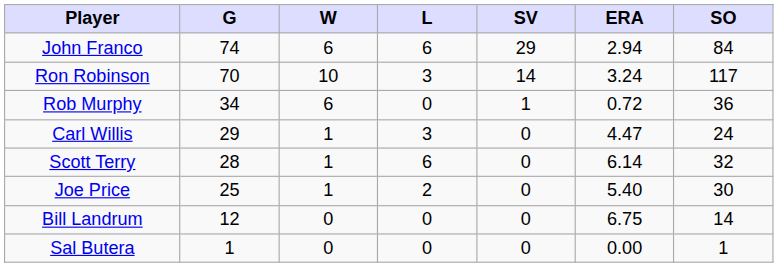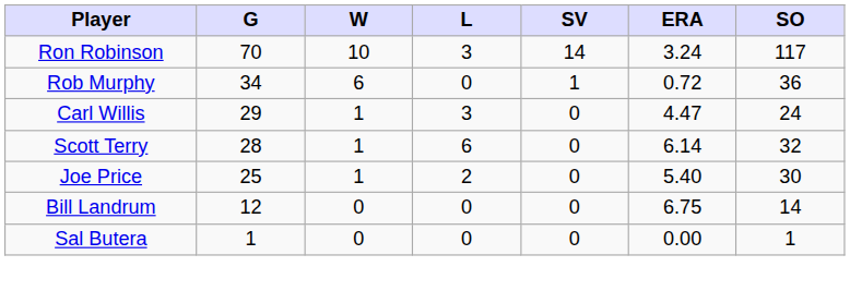- row: John Franco | 74 | 6 | 6 | 29 | 2.94 | 84
